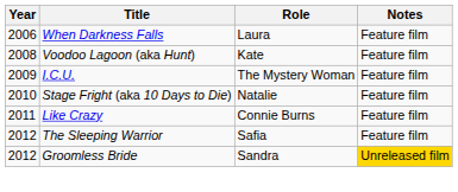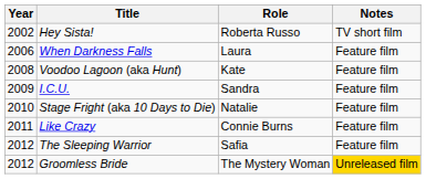+ row: 2002 | Hey Sista! | Roberta Russo | TV short film
I.C.U. | Role: The Mystery Woman -> Sandra
Groomless Bride | Role: Sandra -> The Mystery Woman
